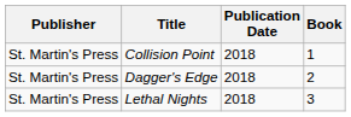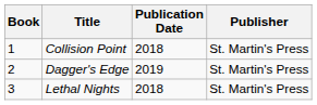columns swapped: Book <-> Publisher
Dagger's Edge | Publication Date: 2018 -> 2019
